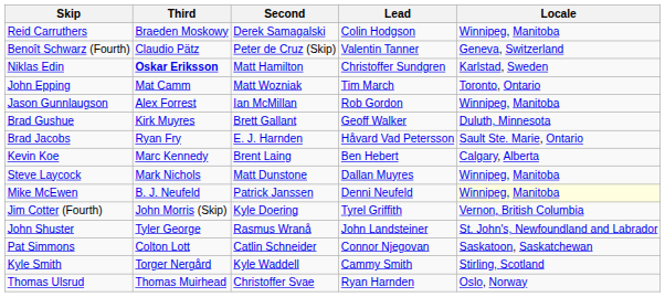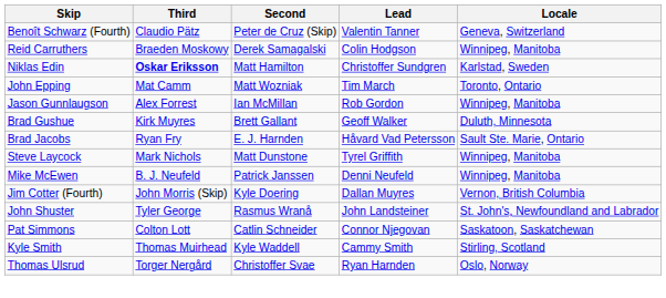rows swapped: Reid Carruthers <-> Benoît Schwarz (Fourth)
- row: Kevin Koe | Marc Kennedy | Brent Laing | Ben Hebert | Calgary, Alberta
Steve Laycock | Lead: Dallan Muyres -> Tyrel Griffith
Mike McEwen | Locale: lightyellow background -> no background
Jim Cotter (Fourth) | Lead: Tyrel Griffith -> Dallan Muyres
Kyle Smith | Third: Torger Nergård -> Thomas Muirhead
Thomas Ulsrud | Third: Thomas Muirhead -> Torger Nergård
